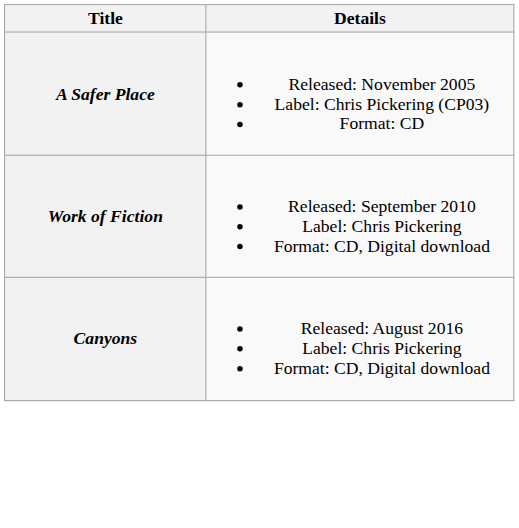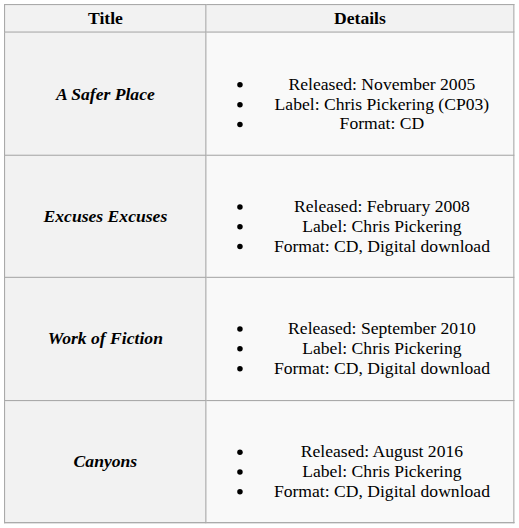+ row: Excuses Excuses | Released: February 2008 Label: Chris Pickering Format: CD, Digital download
